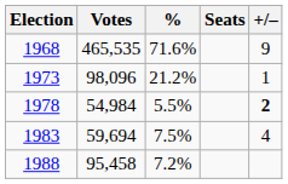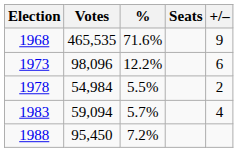1973 | %: 21.2% -> 12.2%
1973 | +/–: 1 -> 6
1978 | +/–: bold -> normal
1983 | Votes: 59,694 -> 59,094
1983 | %: 7.5% -> 5.7%
1988 | Votes: 95,458 -> 95,450
